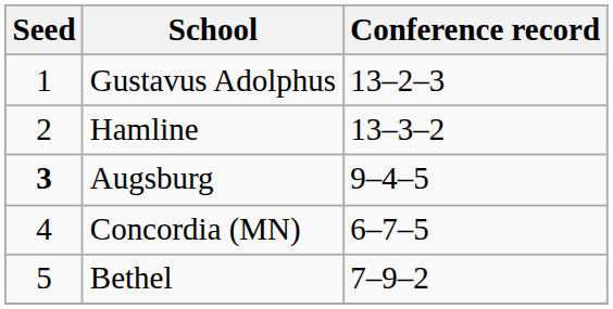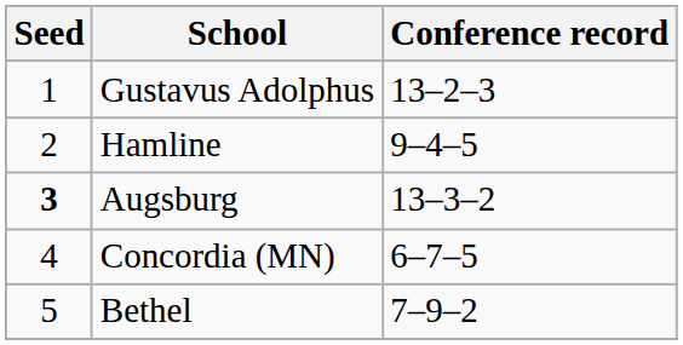Hamline | Conference record: 13–3–2 -> 9–4–5
Augsburg | Conference record: 9–4–5 -> 13–3–2
